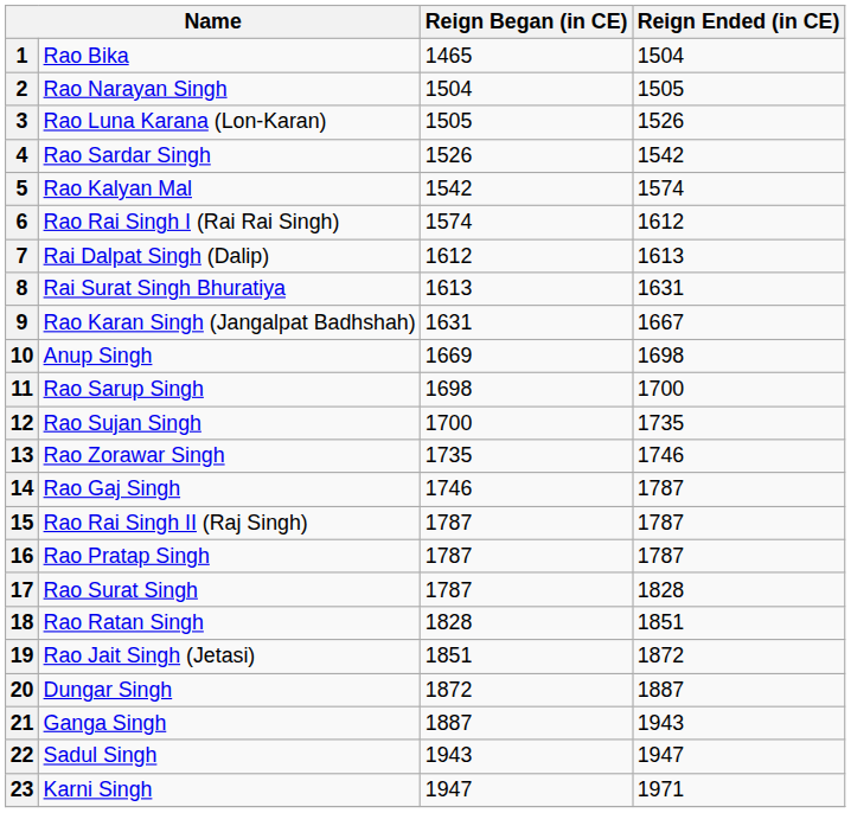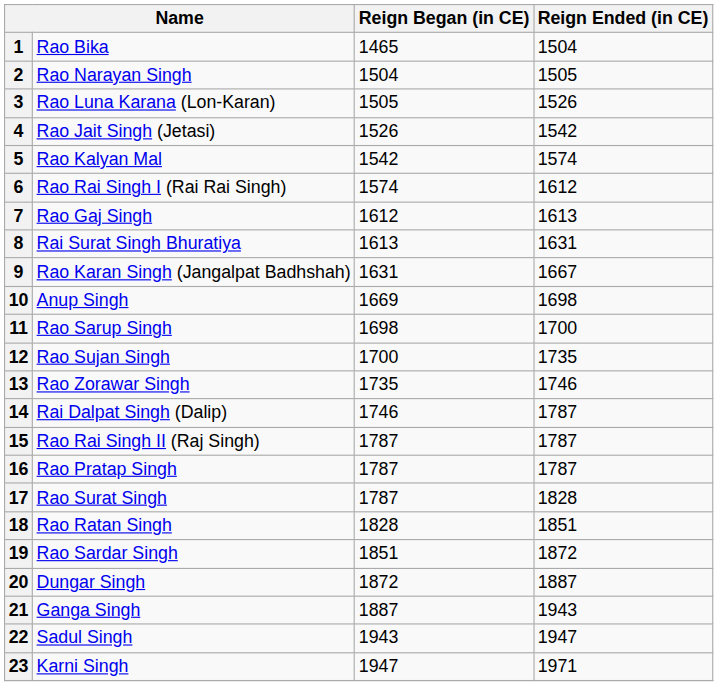4 | column 2: Rao Sardar Singh -> Rao Jait Singh (Jetasi)
7 | column 2: Rai Dalpat Singh (Dalip) -> Rao Gaj Singh
14 | column 2: Rao Gaj Singh -> Rai Dalpat Singh (Dalip)
19 | column 2: Rao Jait Singh (Jetasi) -> Rao Sardar Singh
